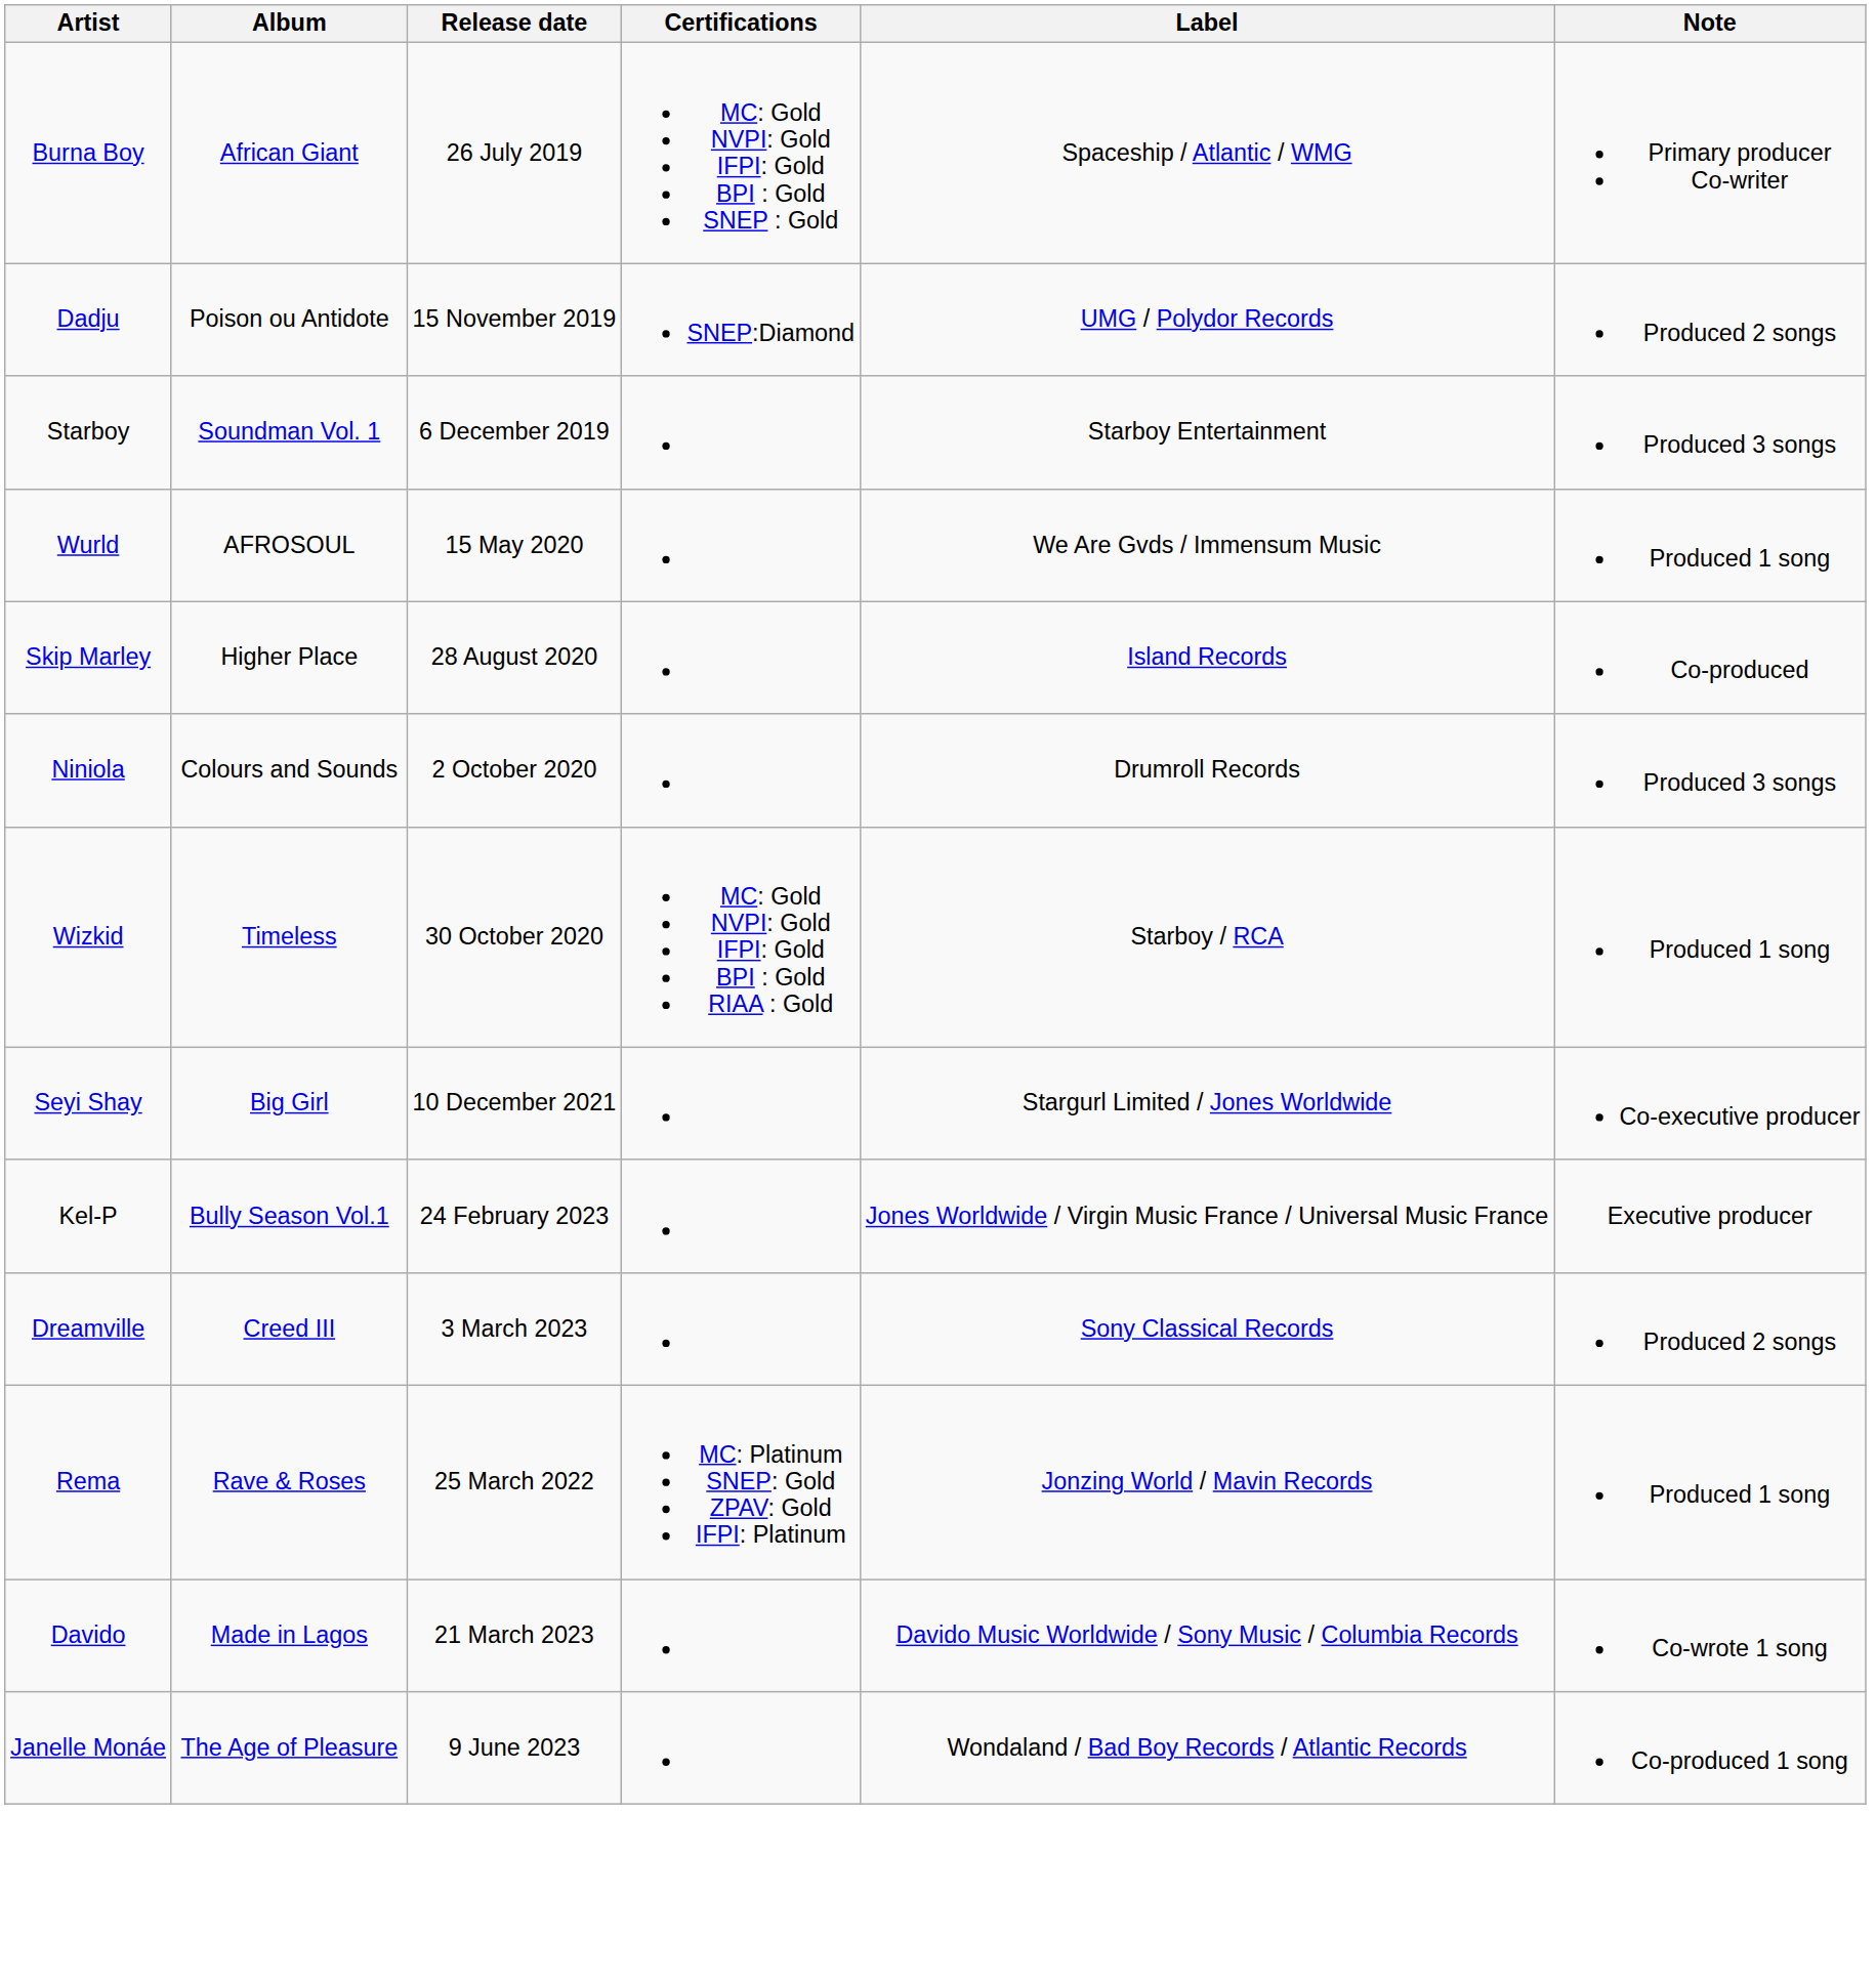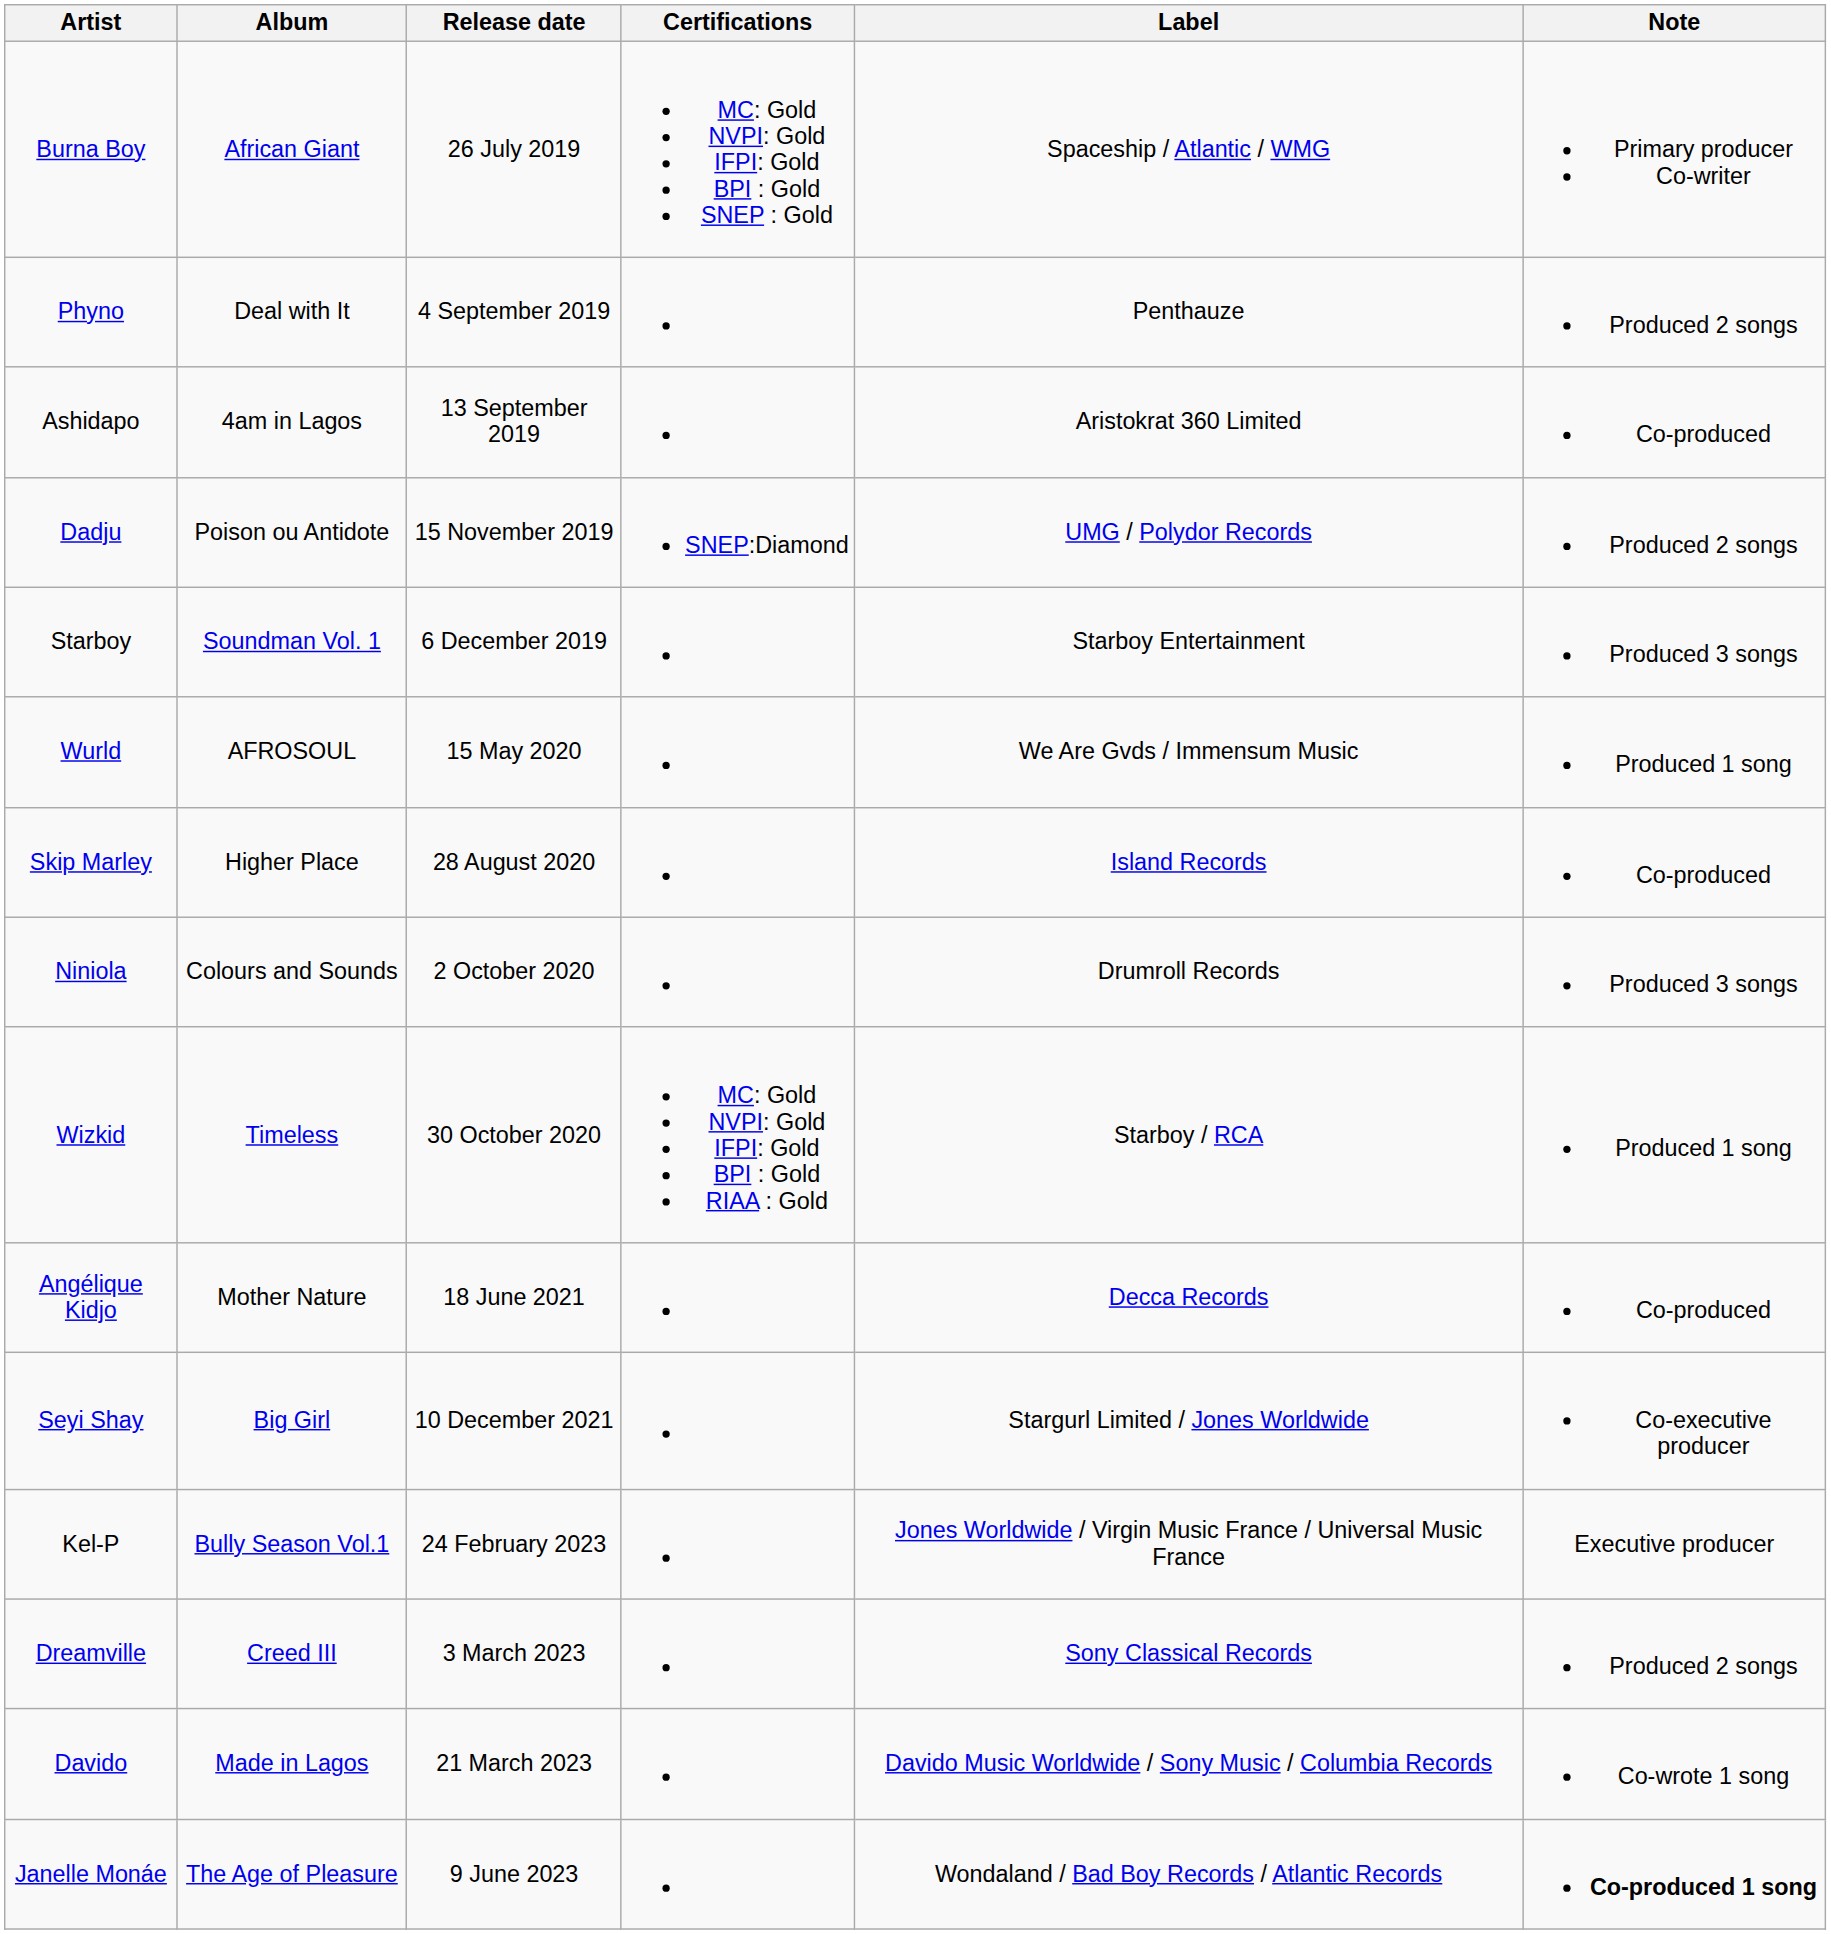+ row: Phyno | Deal with It | 4 September 2019 | Penthauze | Produced 2 songs
+ row: Ashidapo | 4am in Lagos | 13 September 2019 | Aristokrat 360 Limited | Co-produced
+ row: Angélique Kidjo | Mother Nature | 18 June 2021 | Decca Records | Co-produced
- row: Rema | Rave & Roses | 25 March 2022 | MC: Platinum SNEP: Gold ZPAV: Gold IFPI: Platinum | Jonzing World / Mavin Records | Produced 1 song
Janelle Monáe | Note: normal -> bold
